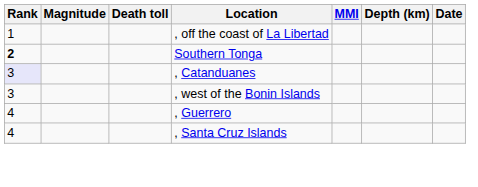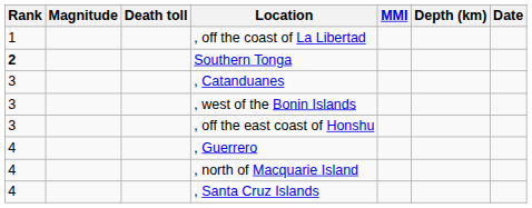, Catanduanes | Rank: lavender background -> no background
+ row: 3 | , off the east coast of Honshu
+ row: 4 | , north of Macquarie Island
